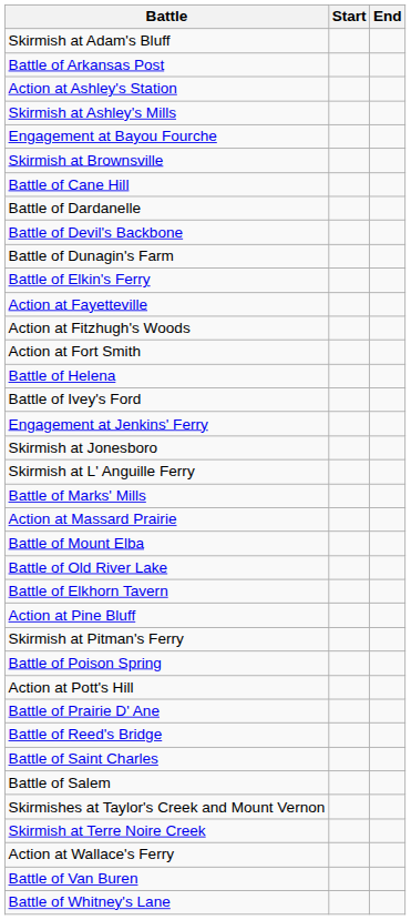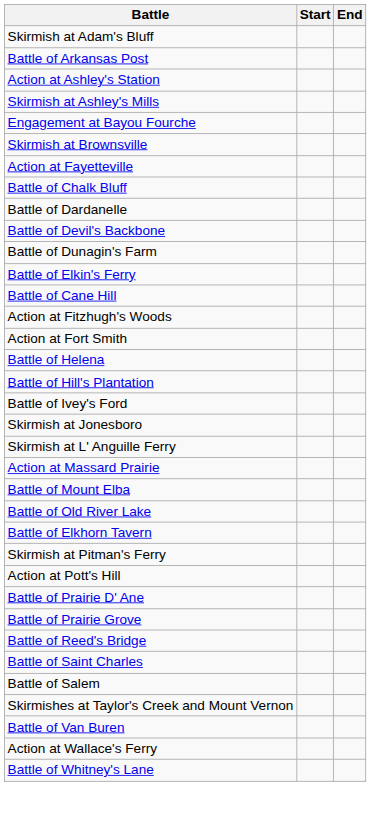rows swapped: Battle of Cane Hill <-> Action at Fayetteville
+ row: Battle of Chalk Bluff
+ row: Battle of Hill's Plantation
- row: Engagement at Jenkins' Ferry
- row: Battle of Marks' Mills
- row: Action at Pine Bluff
- row: Battle of Poison Spring
+ row: Battle of Prairie Grove
- row: Skirmish at Terre Noire Creek
rows swapped: Battle of Van Buren <-> Action at Wallace's Ferry
